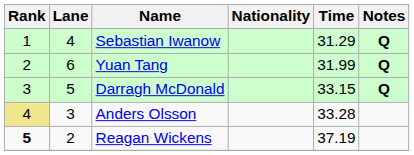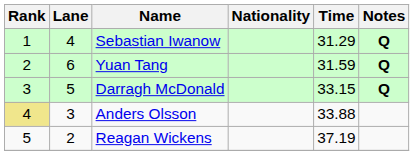Yuan Tang | Time: 31.99 -> 31.59
Anders Olsson | Time: 33.28 -> 33.88
Reagan Wickens | Rank: bold -> normal
